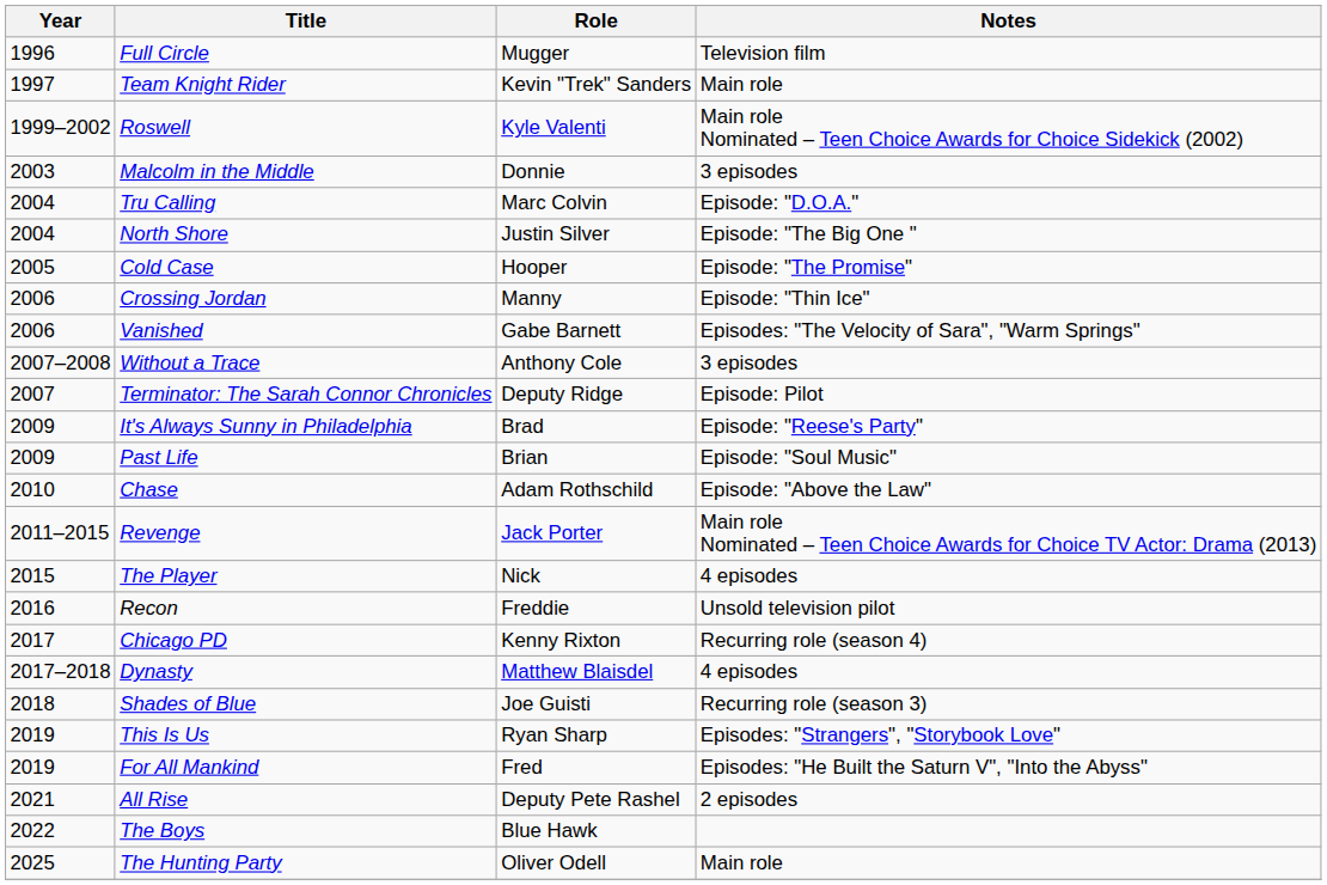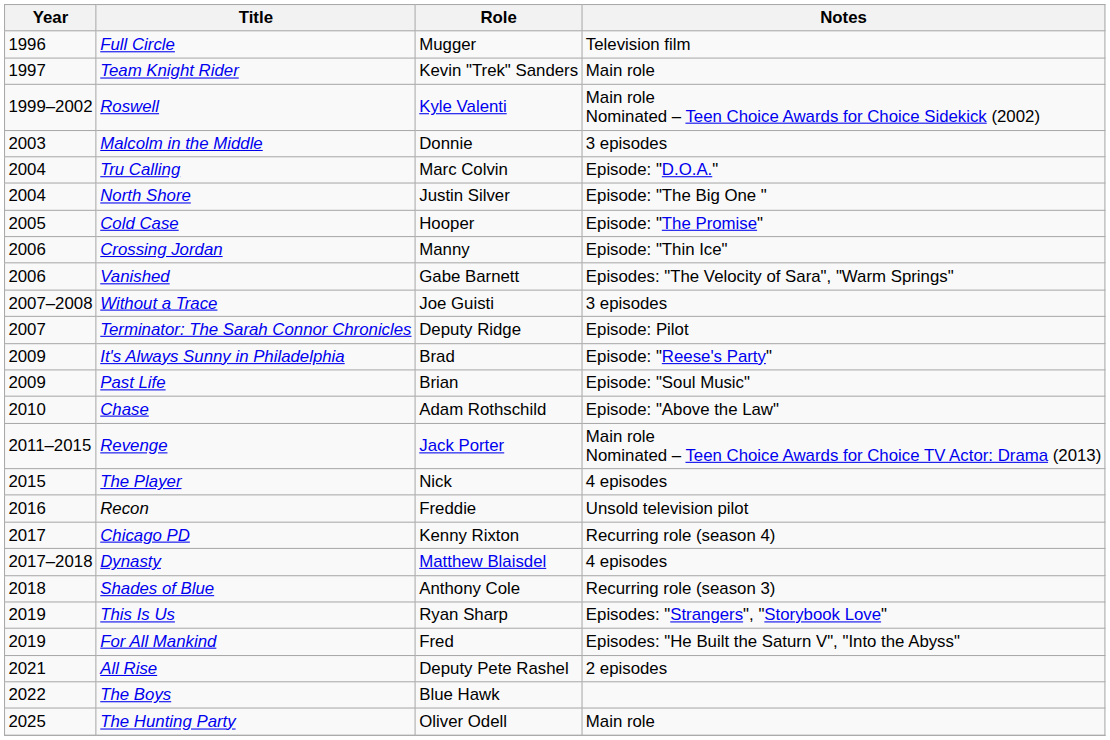Without a Trace | Role: Anthony Cole -> Joe Guisti
Shades of Blue | Role: Joe Guisti -> Anthony Cole
